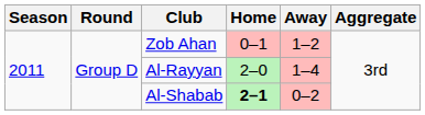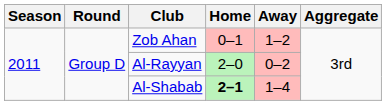Al-Rayyan | Away: 1–4 -> 0–2
Al-Shabab | Away: 0–2 -> 1–4
